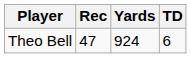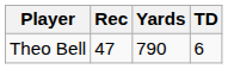Theo Bell | Yards: 924 -> 790
